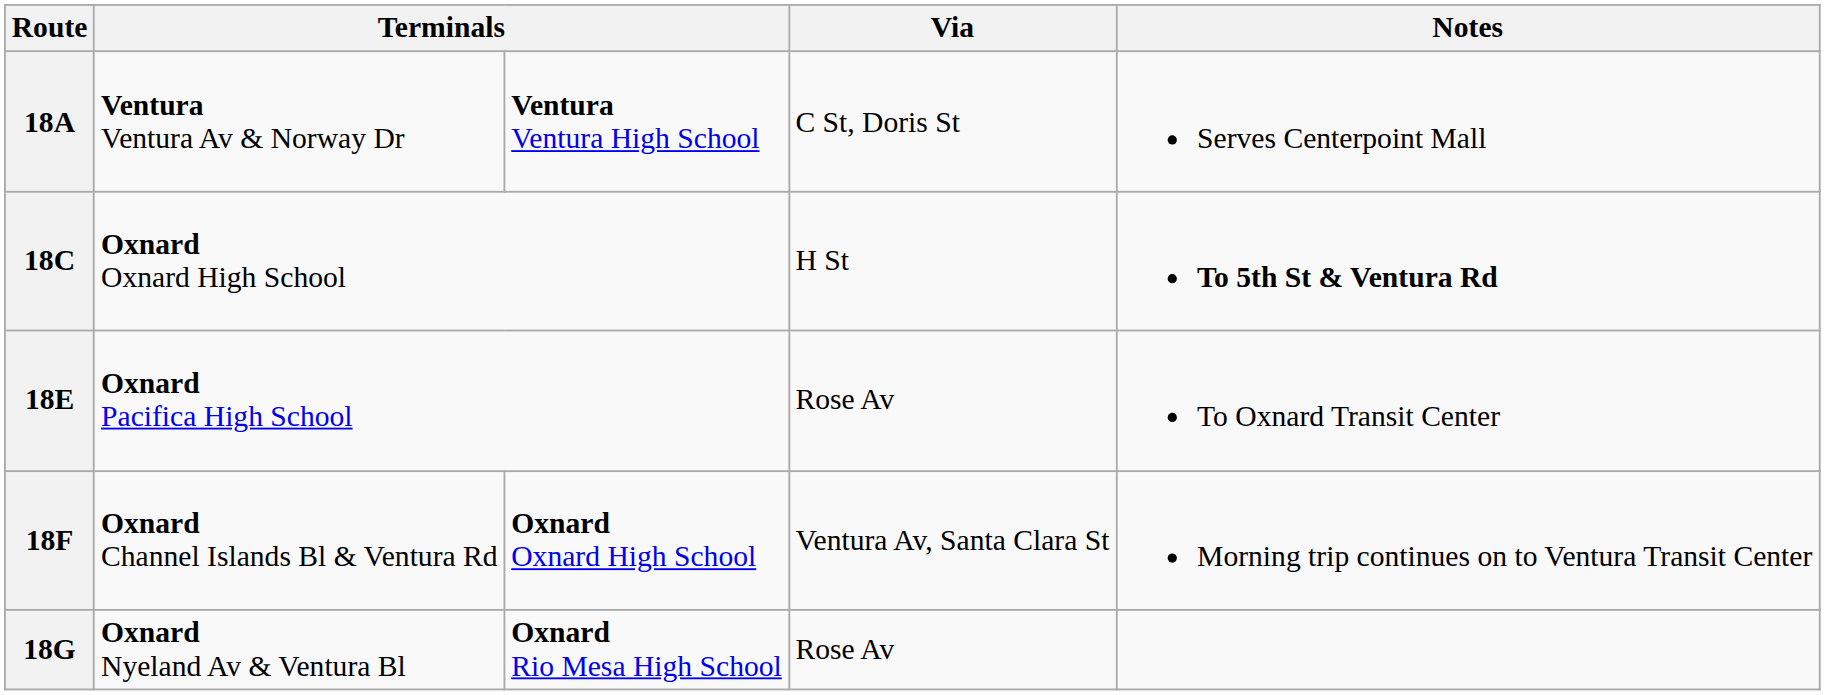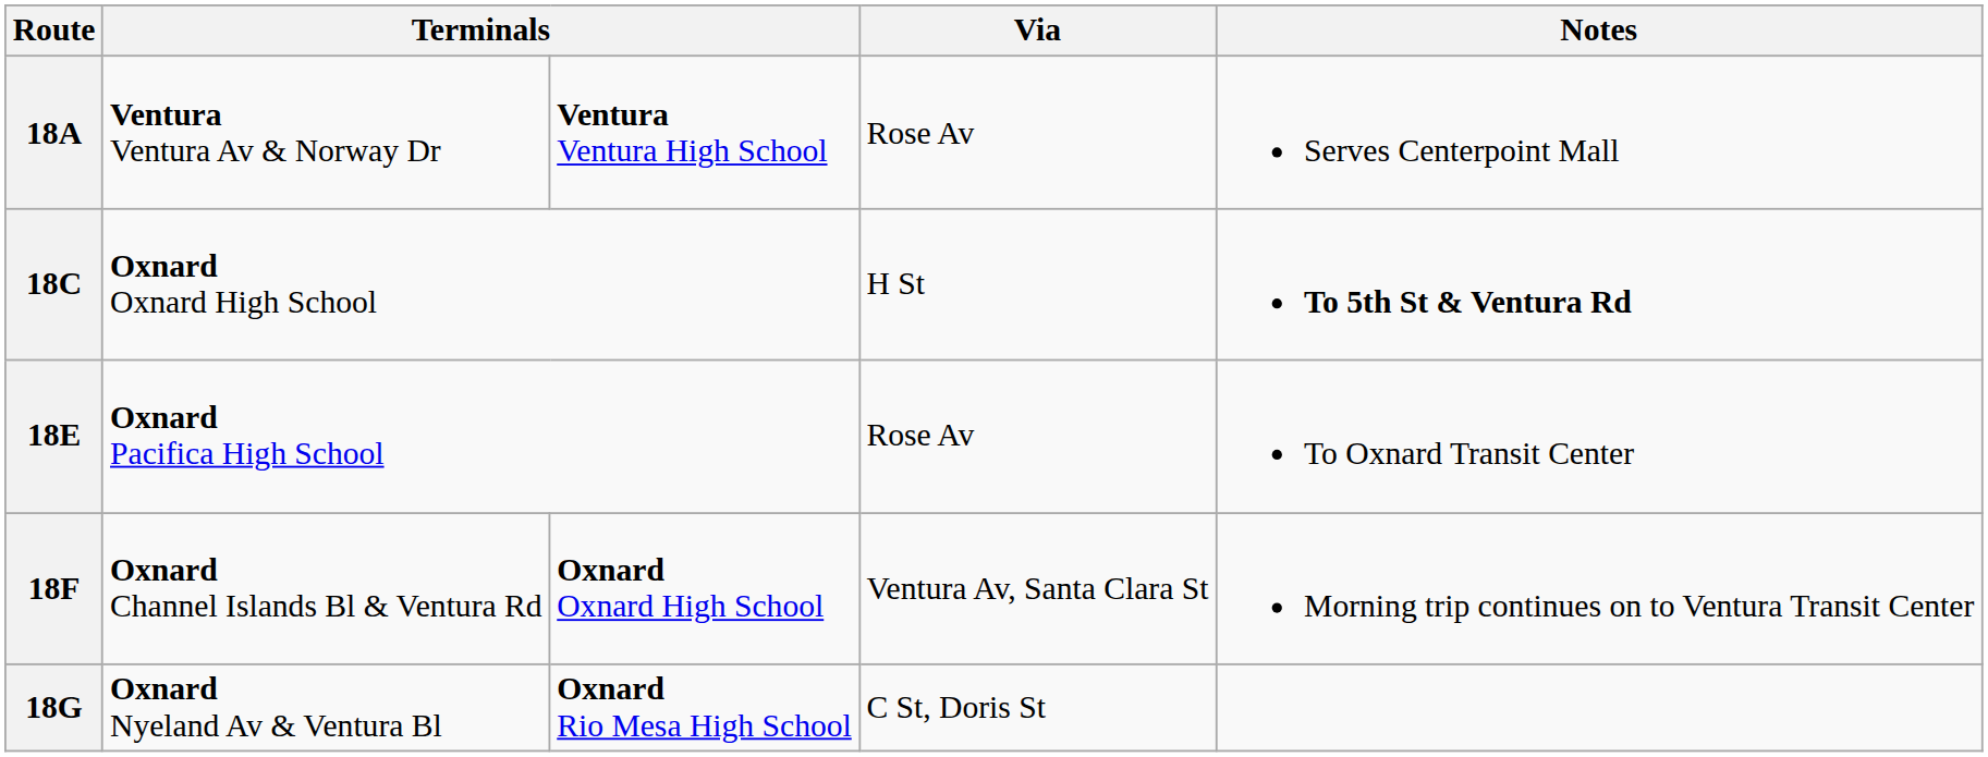18A | Via: C St, Doris St -> Rose Av
18G | Via: Rose Av -> C St, Doris St
